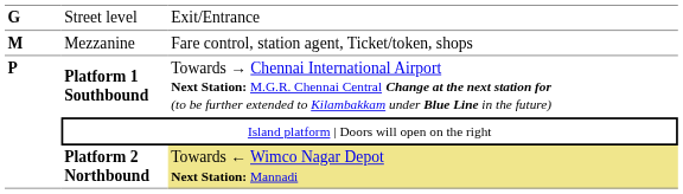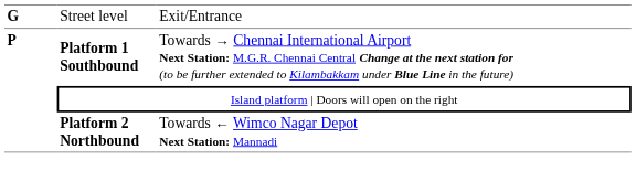- row: M | Mezzanine | Fare control, station agent, Ticket/token, shops
Platform 2 Northbound | column 3: khaki background -> no background
